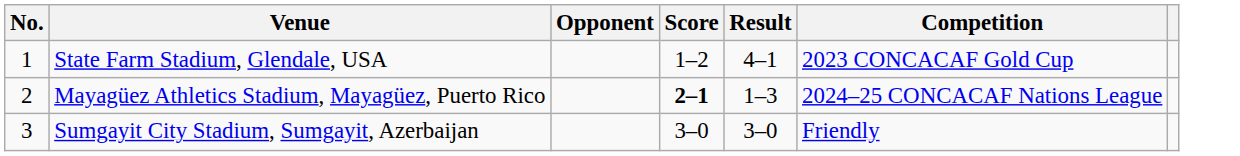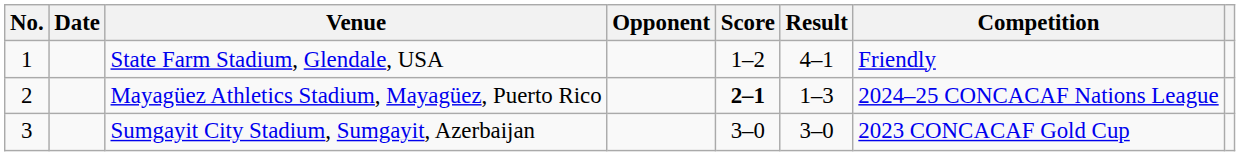+ column: Date
State Farm Stadium, Glendale, USA | Competition: 2023 CONCACAF Gold Cup -> Friendly
Sumgayit City Stadium, Sumgayit, Azerbaijan | Competition: Friendly -> 2023 CONCACAF Gold Cup
